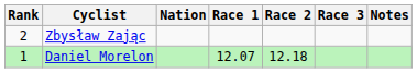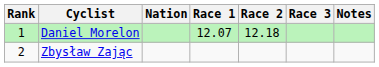rows swapped: Daniel Morelon <-> Zbysław Zając
